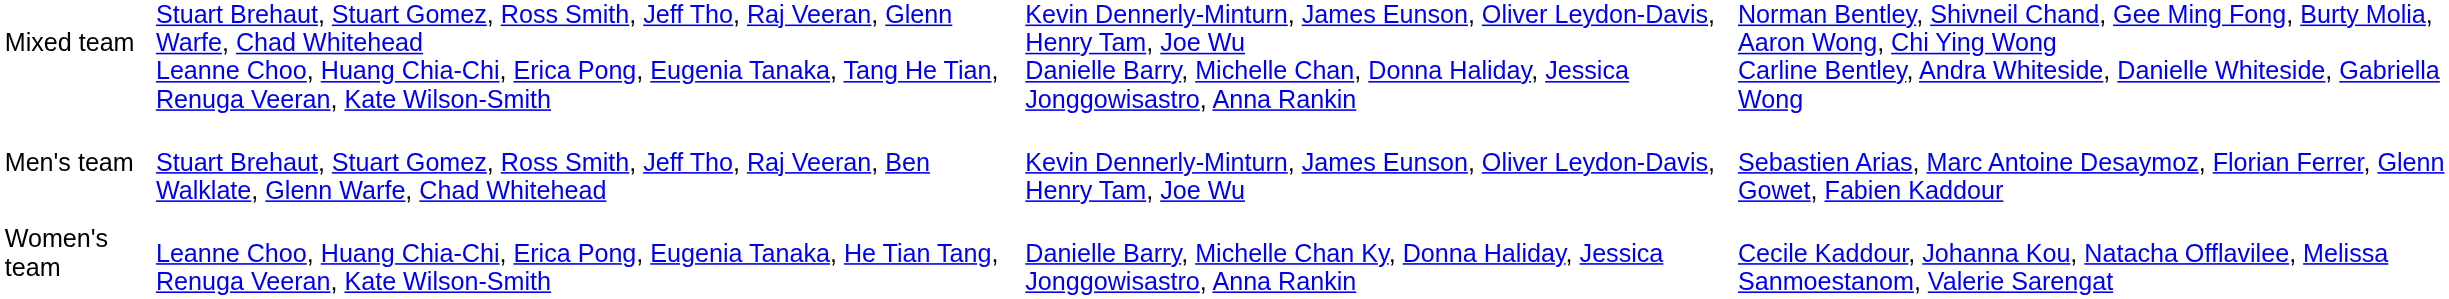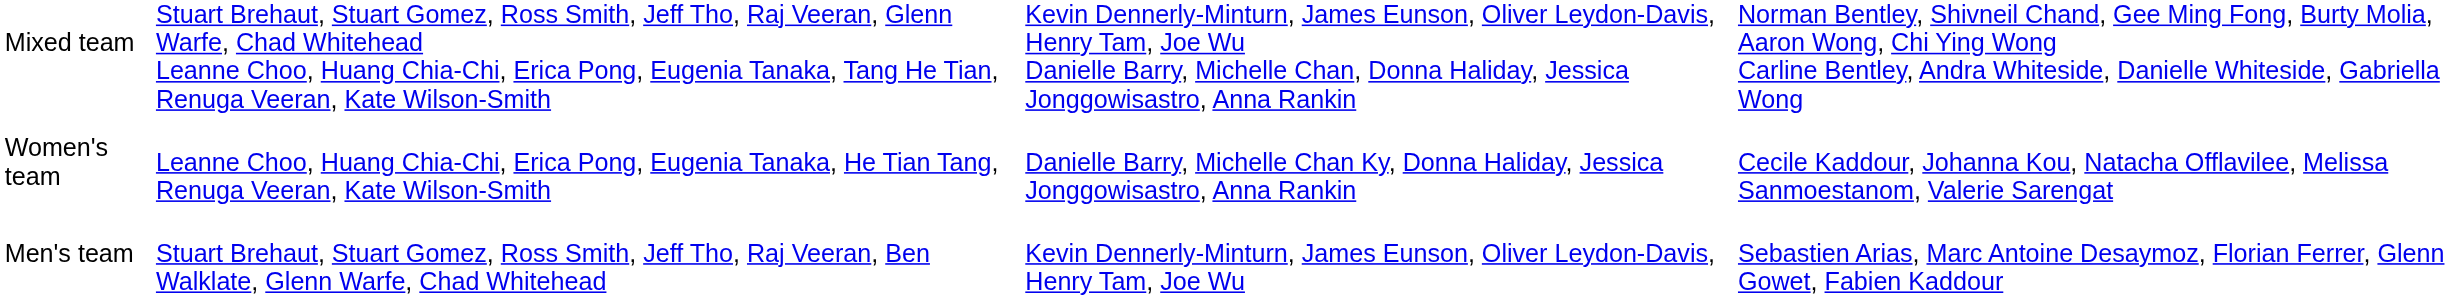rows swapped: Men's team <-> Women's team
